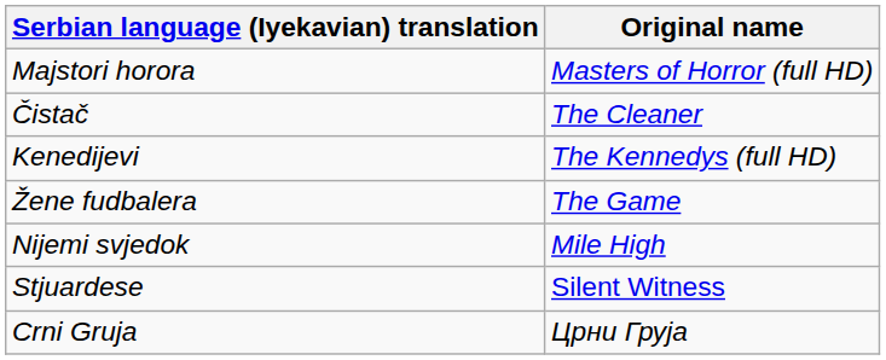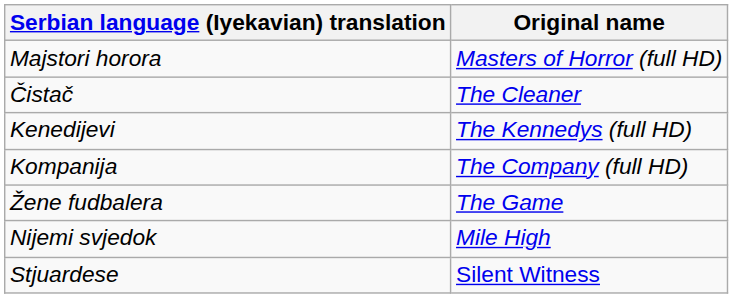+ row: Kompanija | The Company (full HD)
- row: Crni Gruja | Црни Груја
